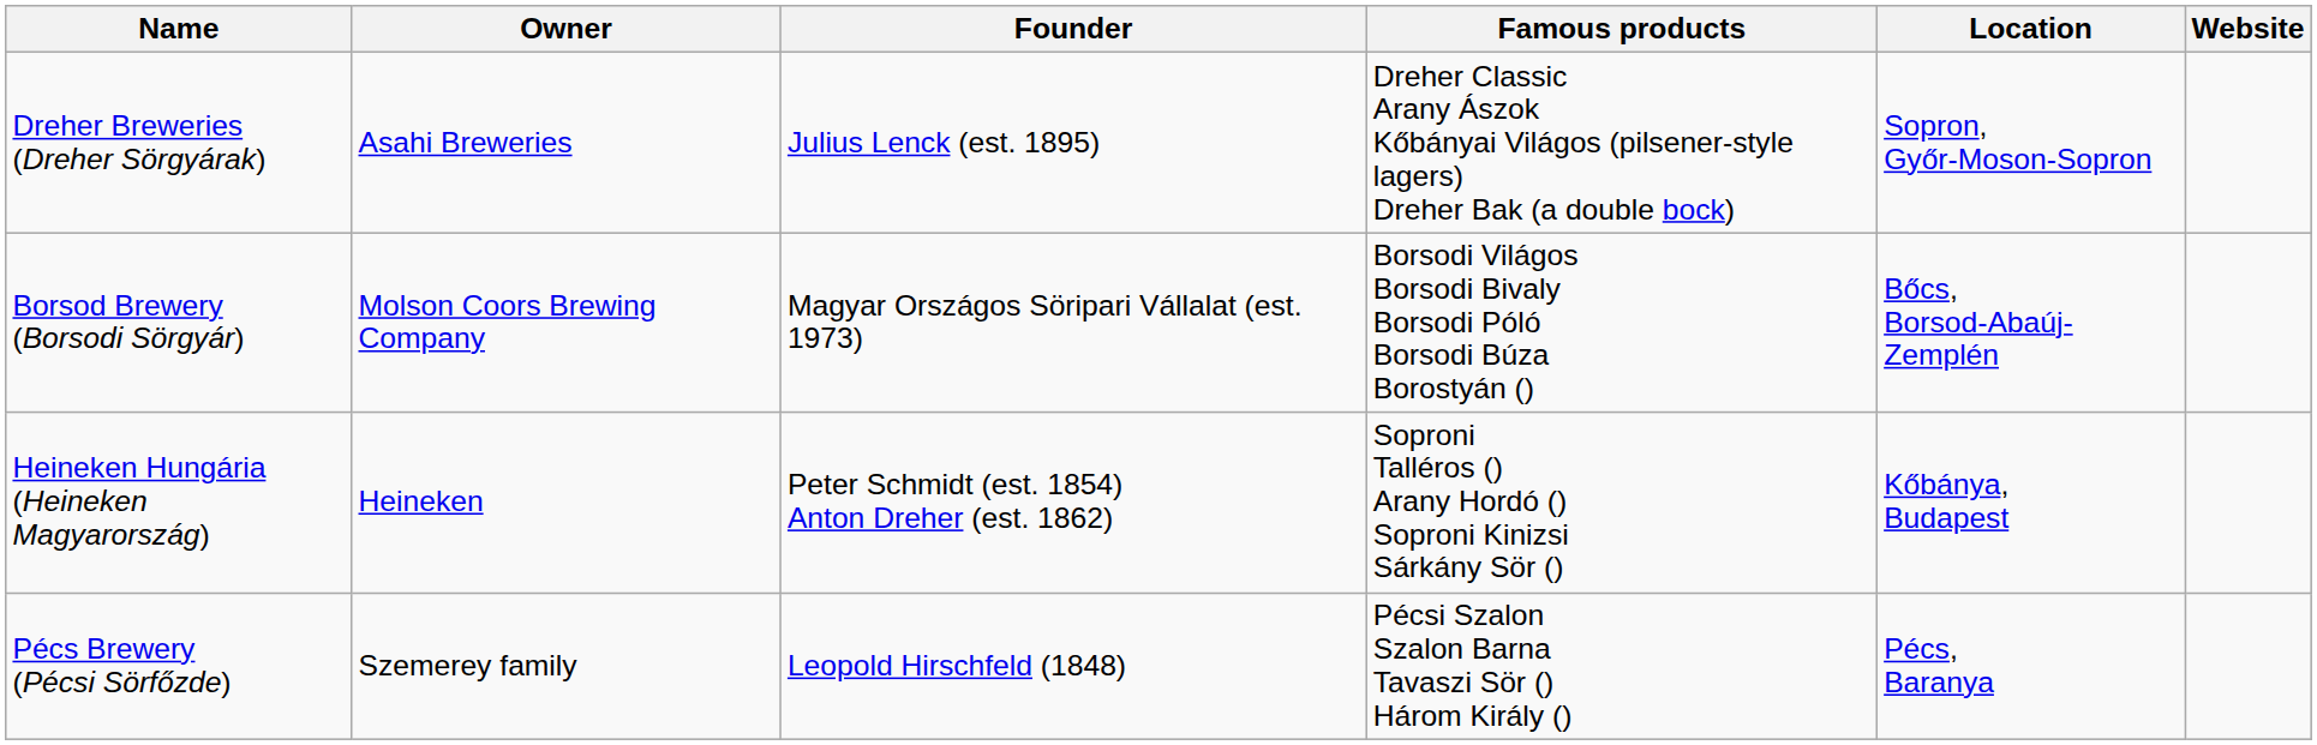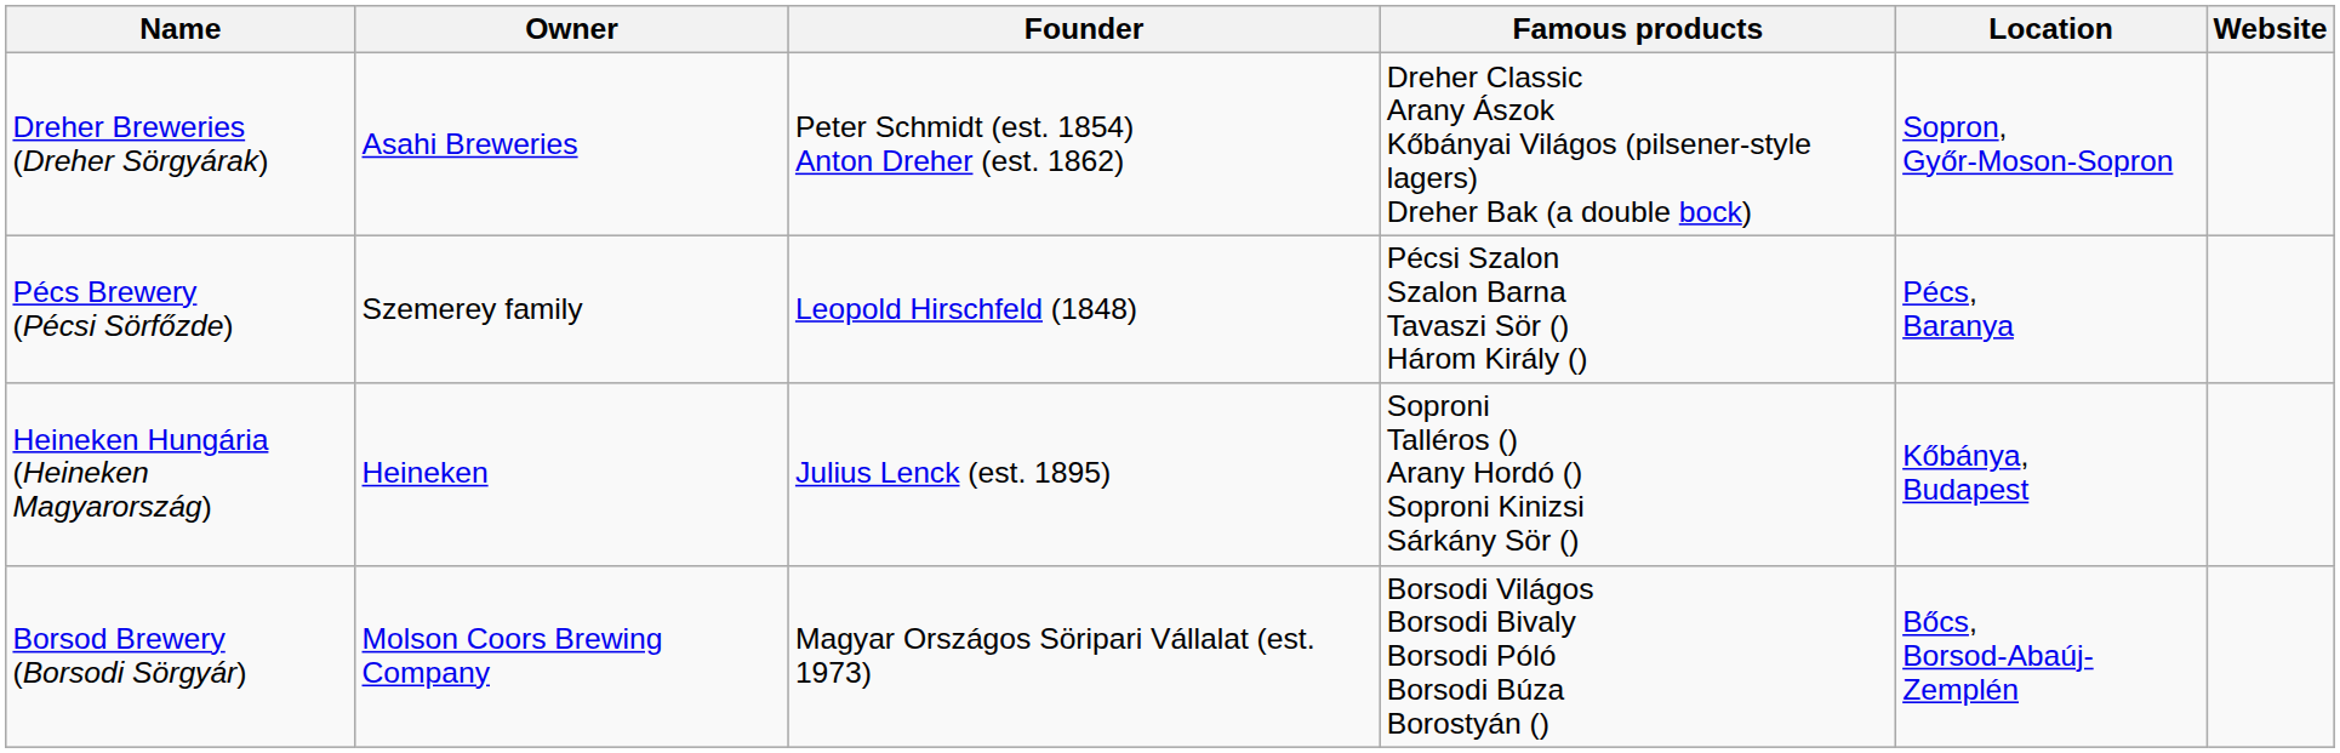Dreher Breweries (Dreher Sörgyárak) | Founder: Julius Lenck (est. 1895) -> Peter Schmidt (est. 1854) Anton Dreher (est. 1862)
rows swapped: Borsod Brewery (Borsodi Sörgyár) <-> Pécs Brewery (Pécsi Sörfőzde)
Heineken Hungária (Heineken Magyarország) | Founder: Peter Schmidt (est. 1854) Anton Dreher (est. 1862) -> Julius Lenck (est. 1895)
